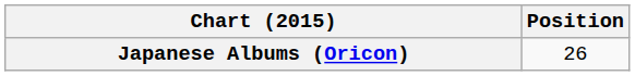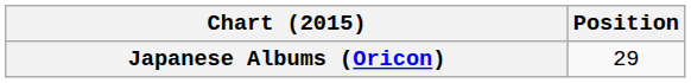Japanese Albums (Oricon) | Position: 26 -> 29
